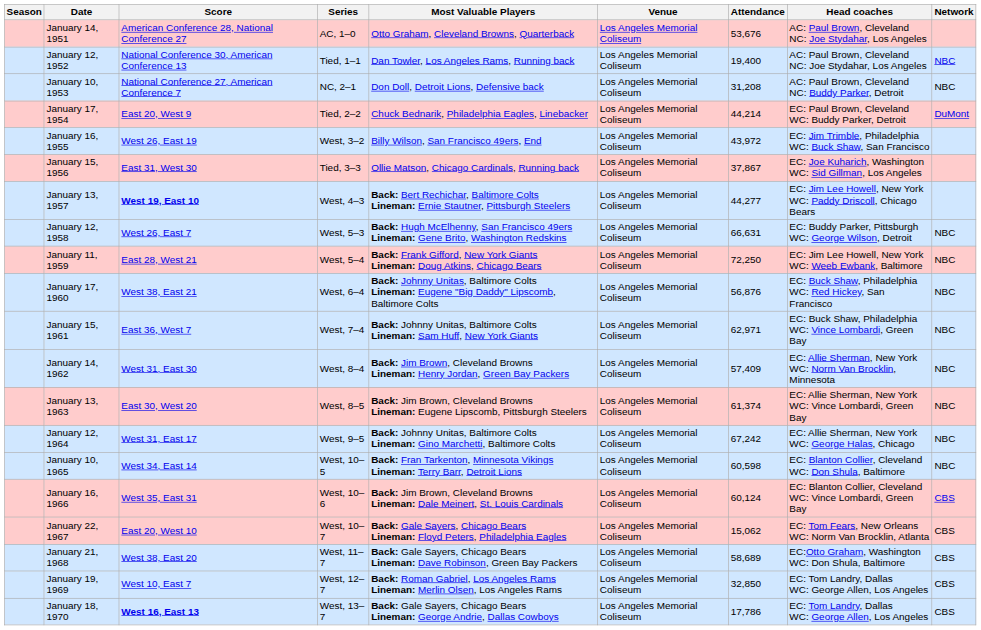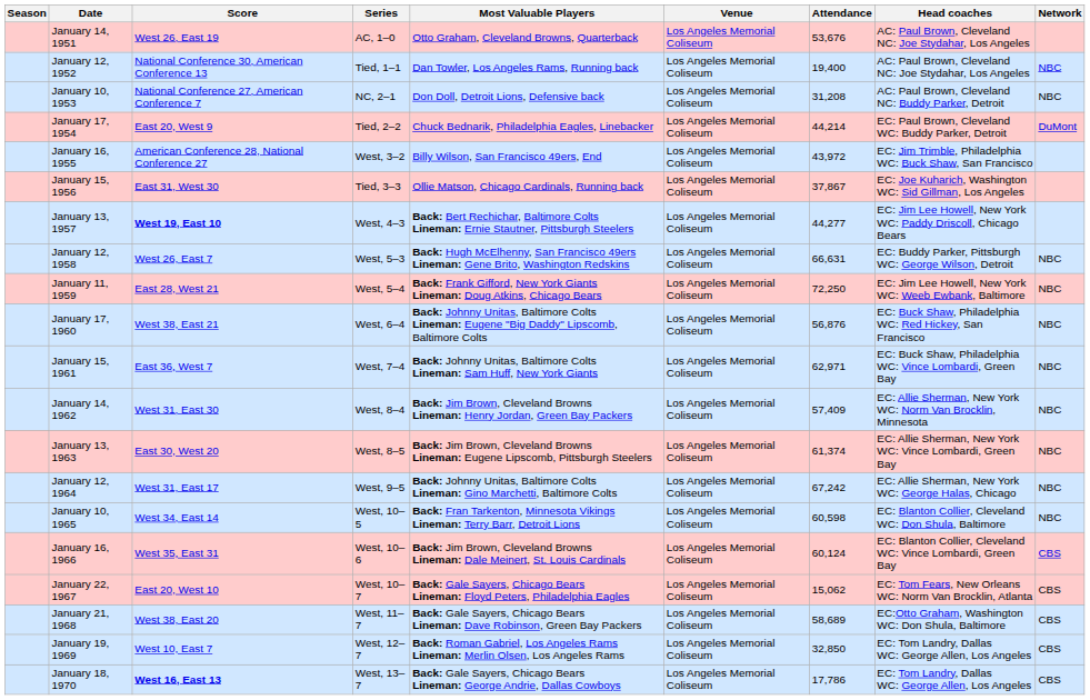January 14, 1951 | Score: American Conference 28, National Conference 27 -> West 26, East 19
January 16, 1955 | Score: West 26, East 19 -> American Conference 28, National Conference 27
